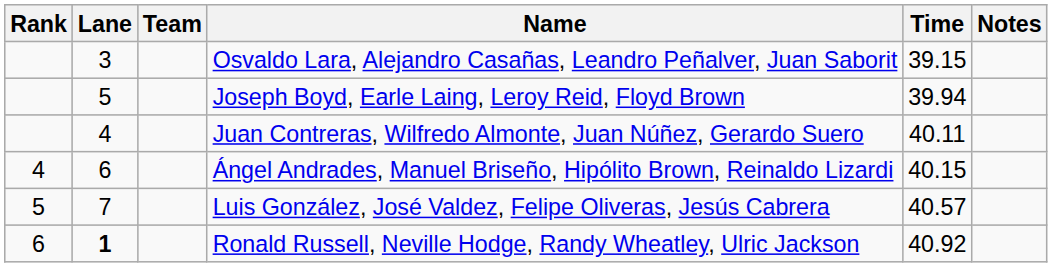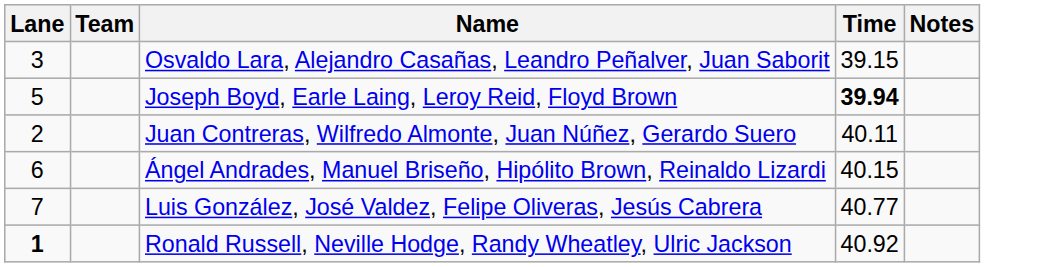- column: Rank | 4 | 5 | 6
Joseph Boyd, Earle Laing, Leroy Reid, Floyd Brown | Time: normal -> bold
Juan Contreras, Wilfredo Almonte, Juan Núñez, Gerardo Suero | Lane: 4 -> 2
Luis González, José Valdez, Felipe Oliveras, Jesús Cabrera | Time: 40.57 -> 40.77
